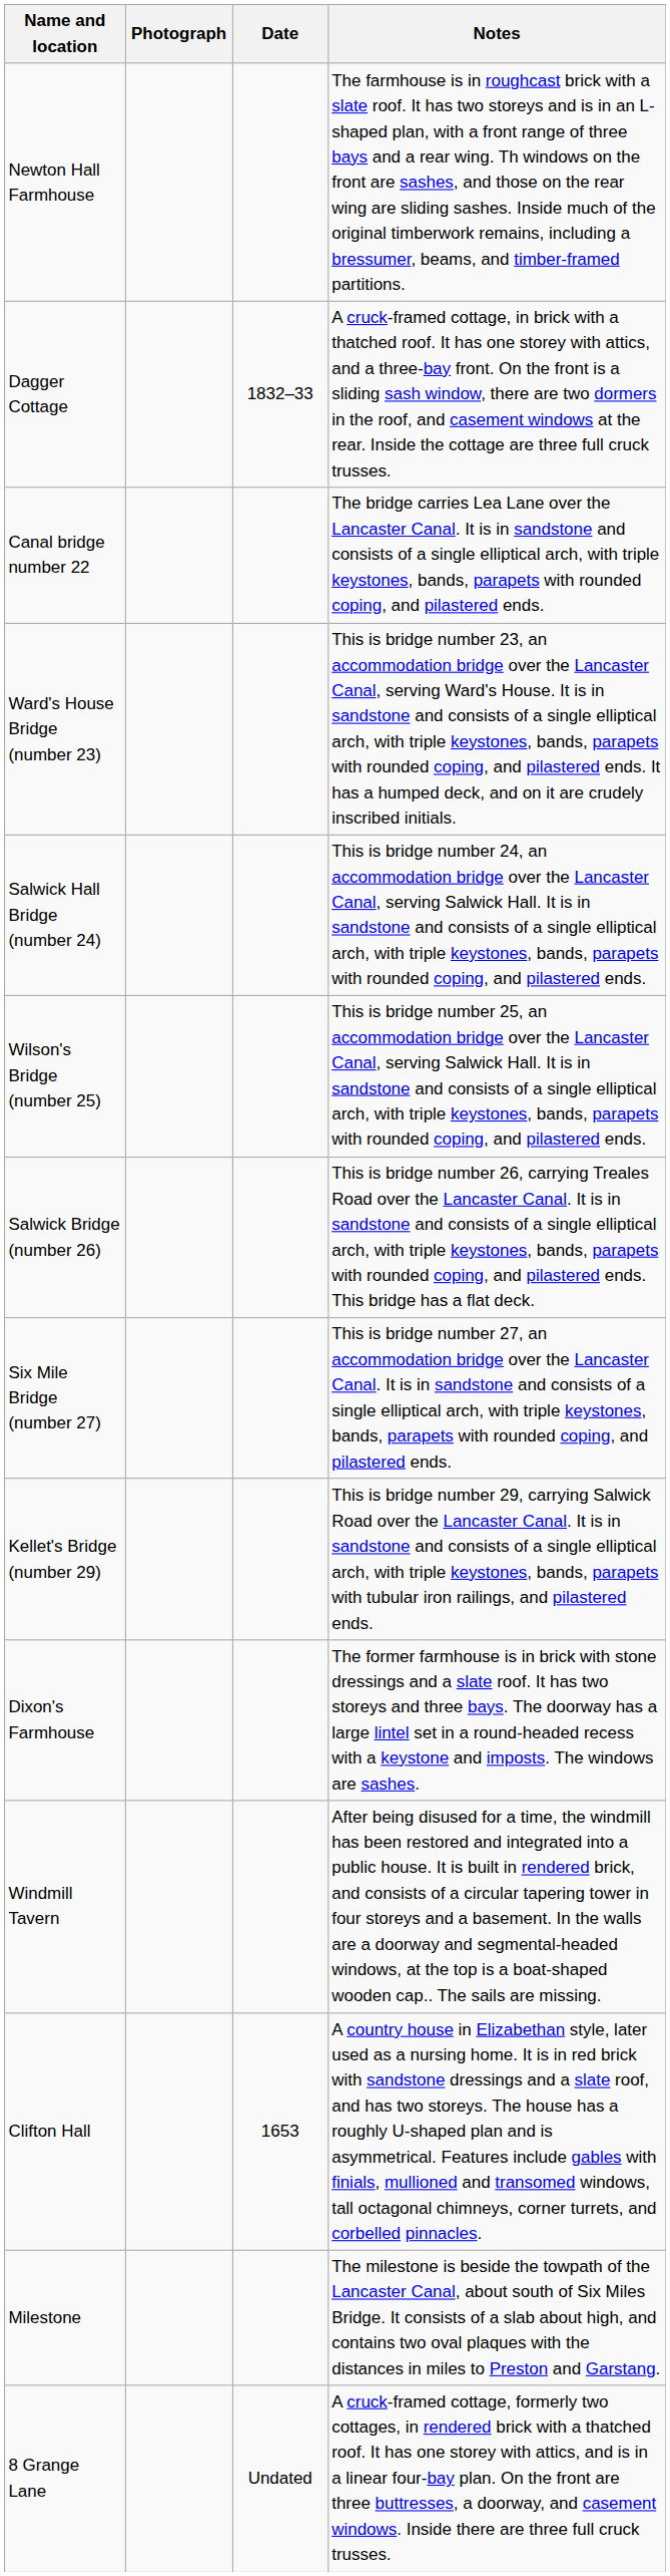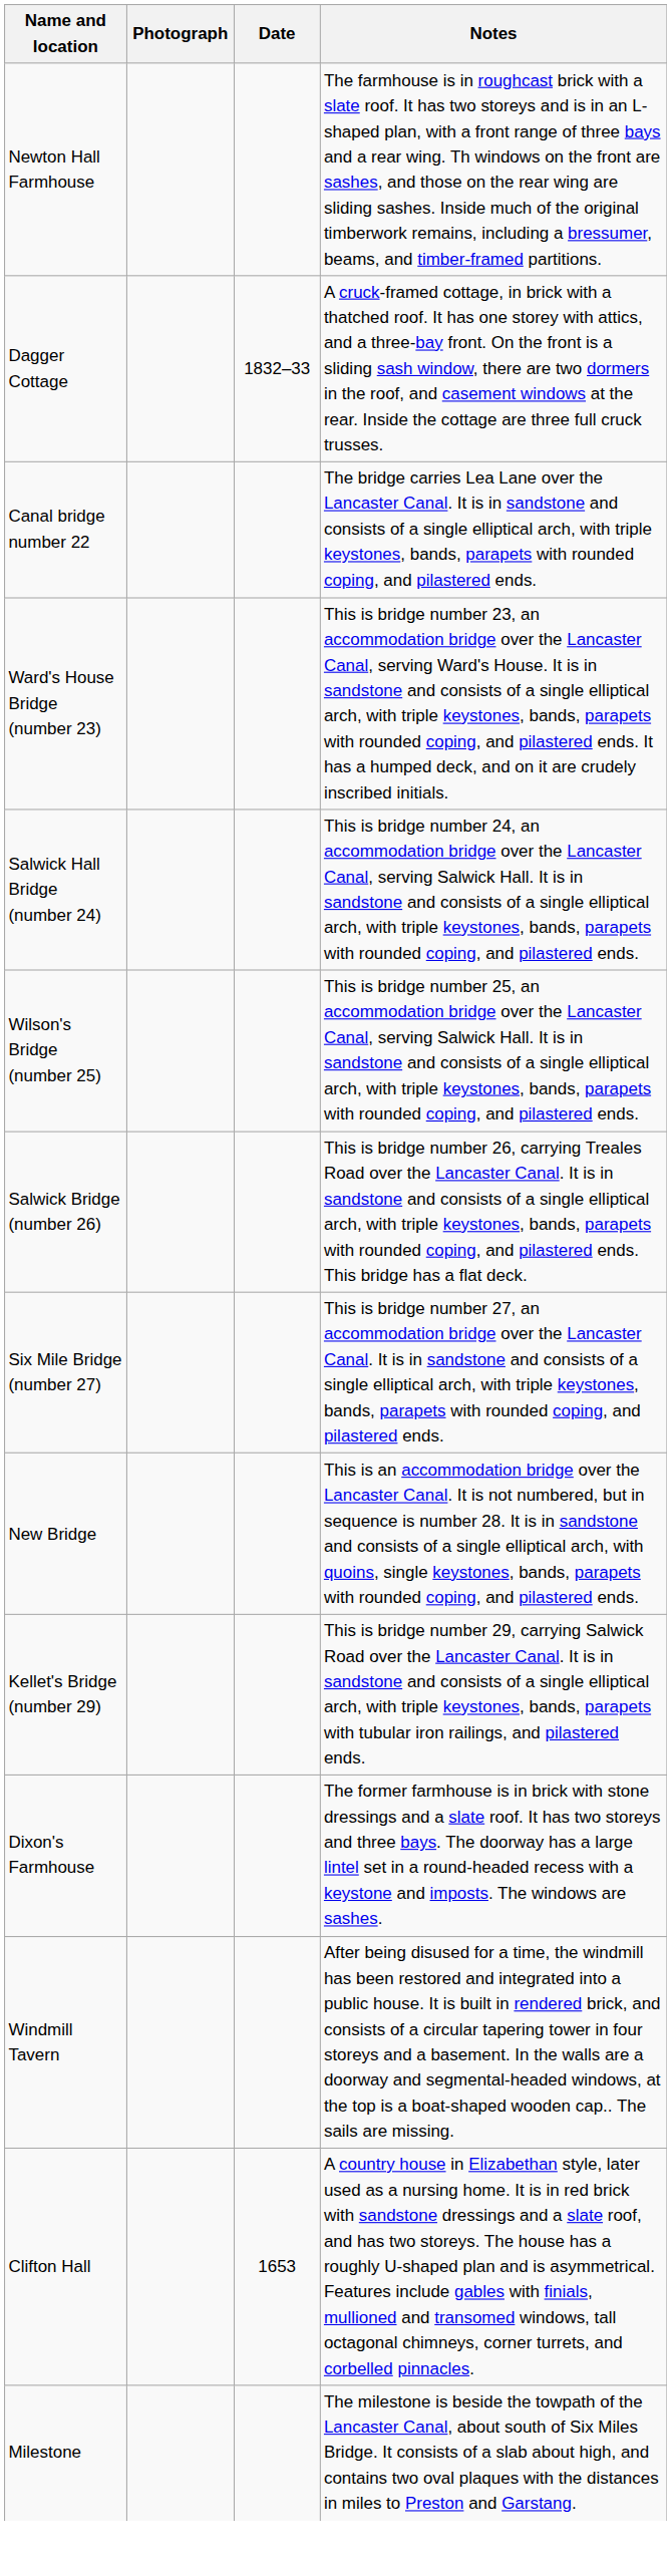+ row: New Bridge | This is an accommodation bridge over the Lancaster Canal. It is not numbered, but in sequence is number 28. It is in sandstone and consists of a single elliptical arch, with quoins, single keystones, bands, parapets with rounded coping, and pilastered ends.
- row: 8 Grange Lane | Undated | A cruck-framed cottage, formerly two cottages, in rendered brick with a thatched roof. It has one storey with attics, and is in a linear four-bay plan. On the front are three buttresses, a doorway, and casement windows. Inside there are three full cruck trusses.
